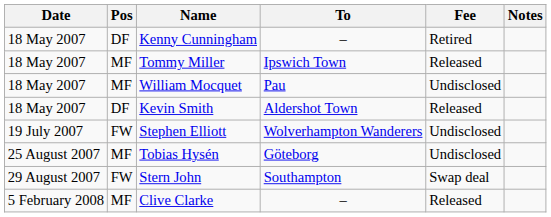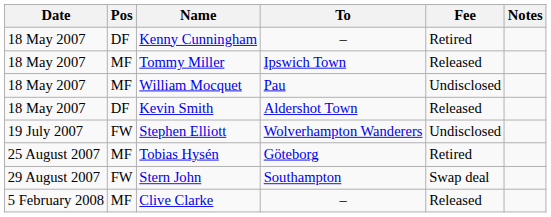Tobias Hysén | Fee: Undisclosed -> Retired
